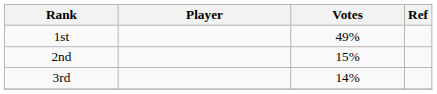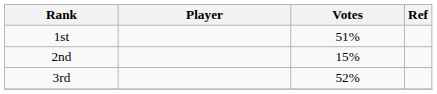1st | Votes: 49% -> 51%
3rd | Votes: 14% -> 52%
